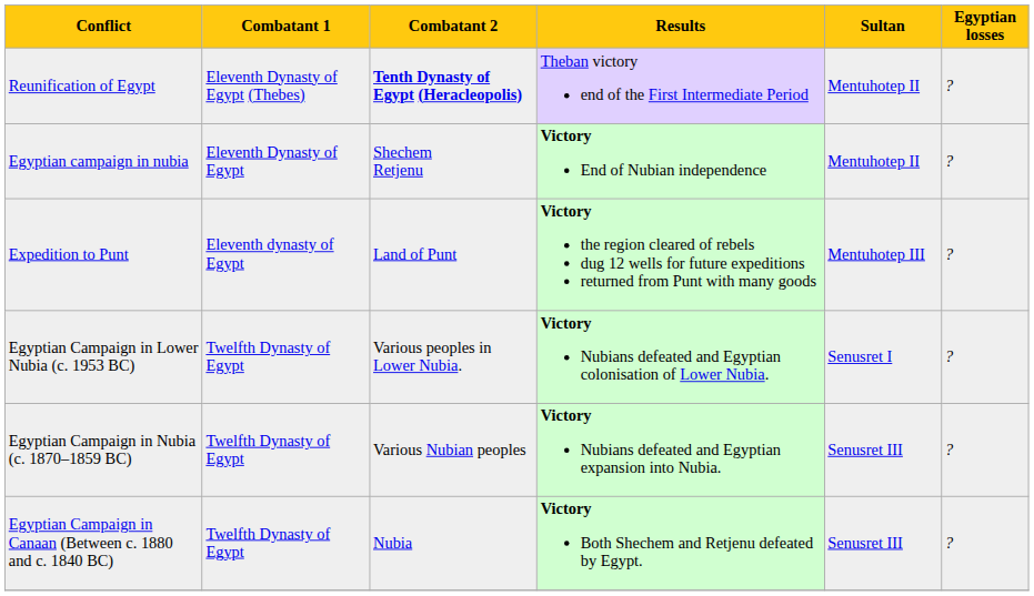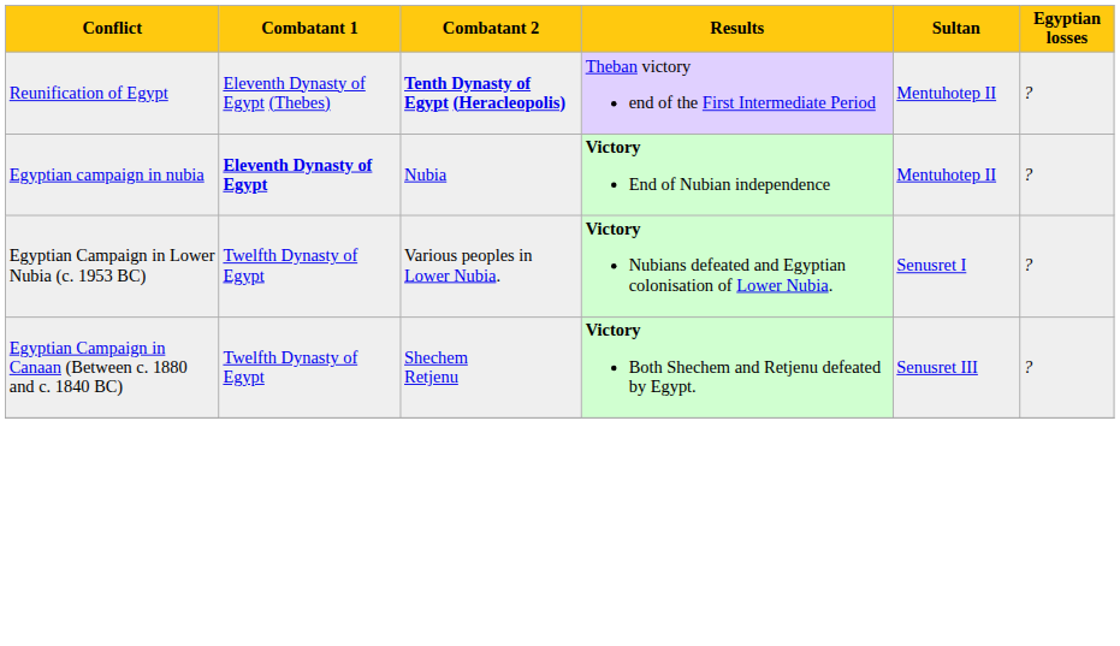Egyptian campaign in nubia | Combatant 1: normal -> bold
Egyptian campaign in nubia | Combatant 2: Shechem Retjenu -> Nubia
- row: Expedition to Punt | Eleventh dynasty of Egypt | Land of Punt | Victory the region cleared of rebels dug 12 wells for future expeditions returned from Punt with many goods | Mentuhotep III | ?
- row: Egyptian Campaign in Nubia (c. 1870–1859 BC) | Twelfth Dynasty of Egypt | Various Nubian peoples | Victory Nubians defeated and Egyptian expansion into Nubia. | Senusret III | ?
Egyptian Campaign in Canaan (Between c. 1880 and c. 1840 BC) | Combatant 2: Nubia -> Shechem Retjenu
